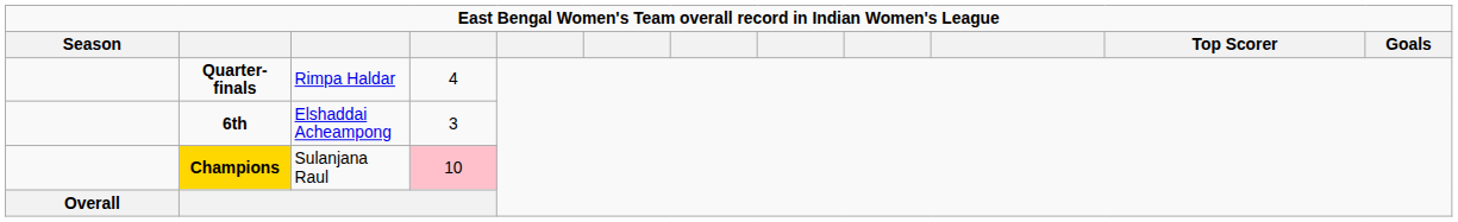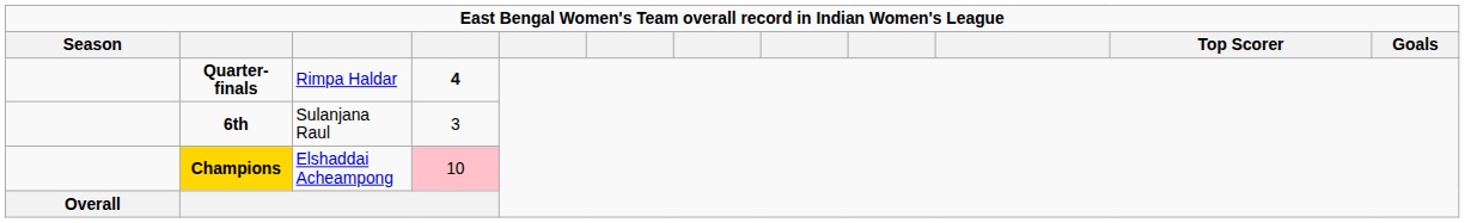Quarter-finals | column 4: normal -> bold
6th | column 3: Elshaddai Acheampong -> Sulanjana Raul
Champions | column 3: Sulanjana Raul -> Elshaddai Acheampong
